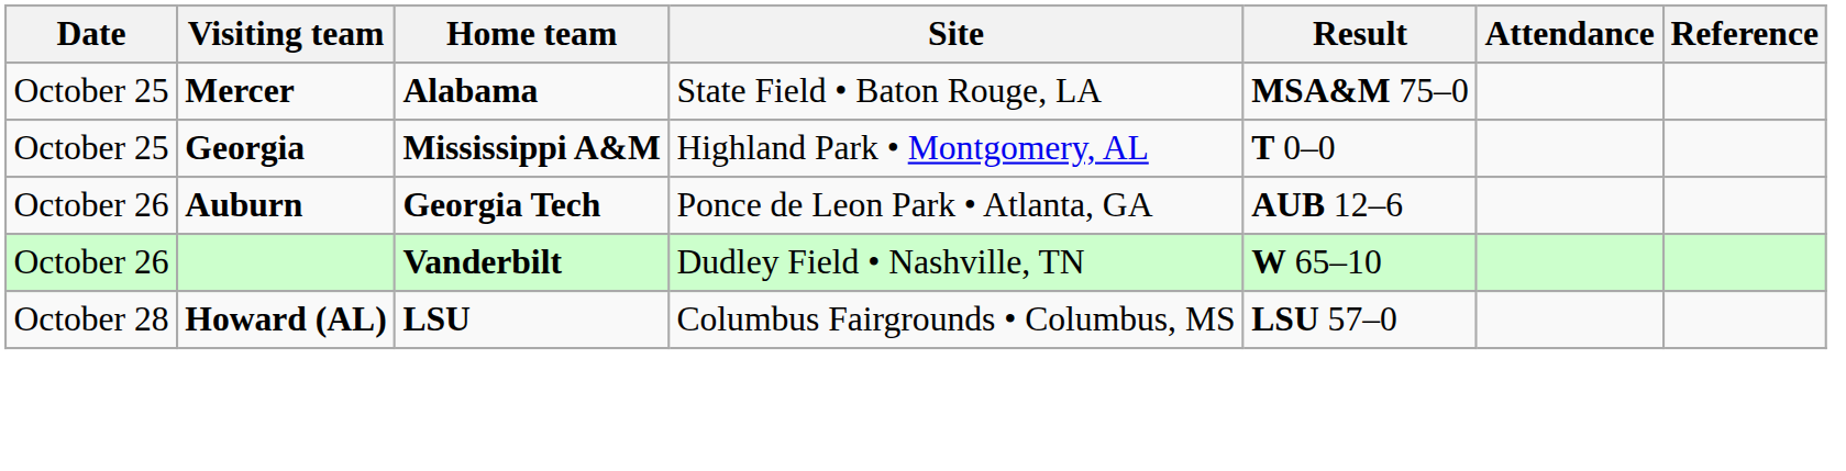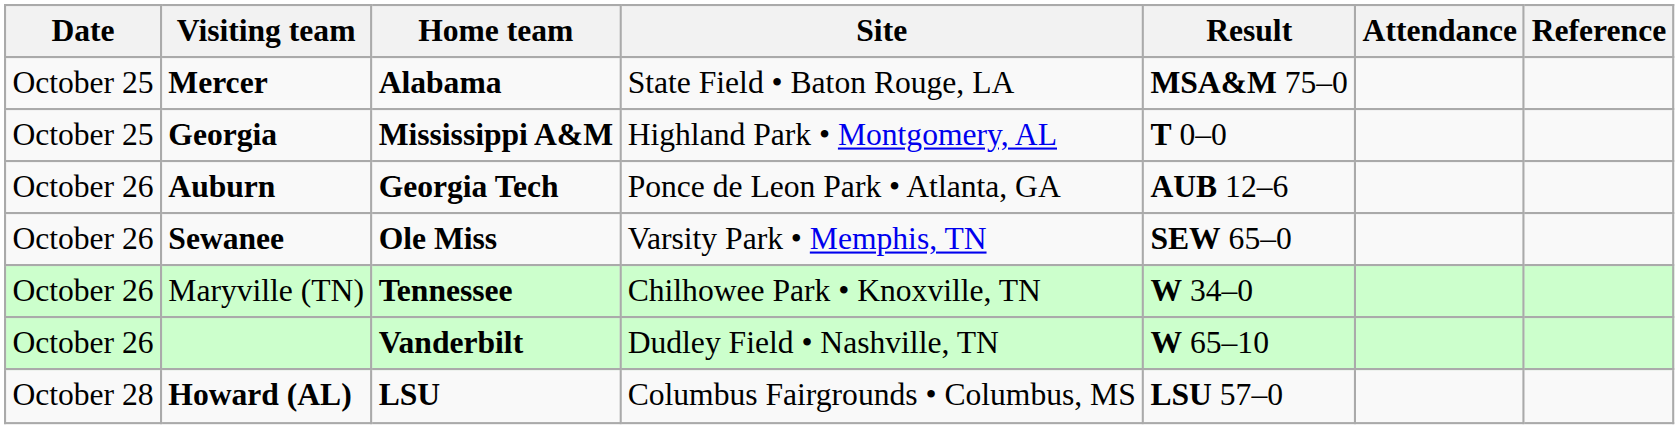+ row: October 26 | Sewanee | Ole Miss | Varsity Park • Memphis, TN | SEW 65–0
+ row: October 26 | Maryville (TN) | Tennessee | Chilhowee Park • Knoxville, TN | W 34–0
